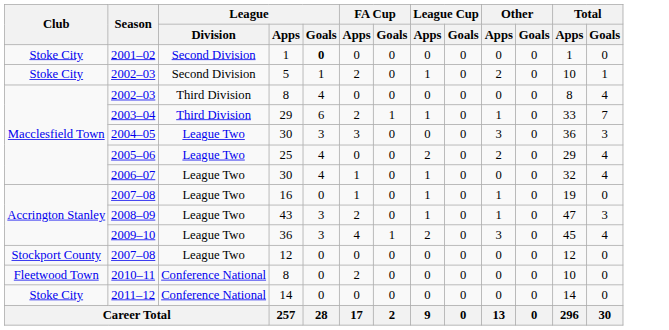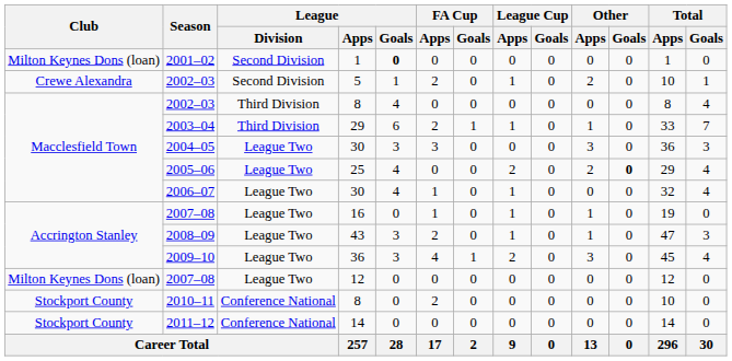2001–02 | Club: Stoke City -> Milton Keynes Dons (loan)
2002–03 / 5 | Club: Stoke City -> Crewe Alexandra
2005–06 | Other / Goals: normal -> bold
2007–08 / 12 | Club: Stockport County -> Milton Keynes Dons (loan)
2010–11 | Club: Fleetwood Town -> Stockport County
2011–12 | Club: Stoke City -> Stockport County
